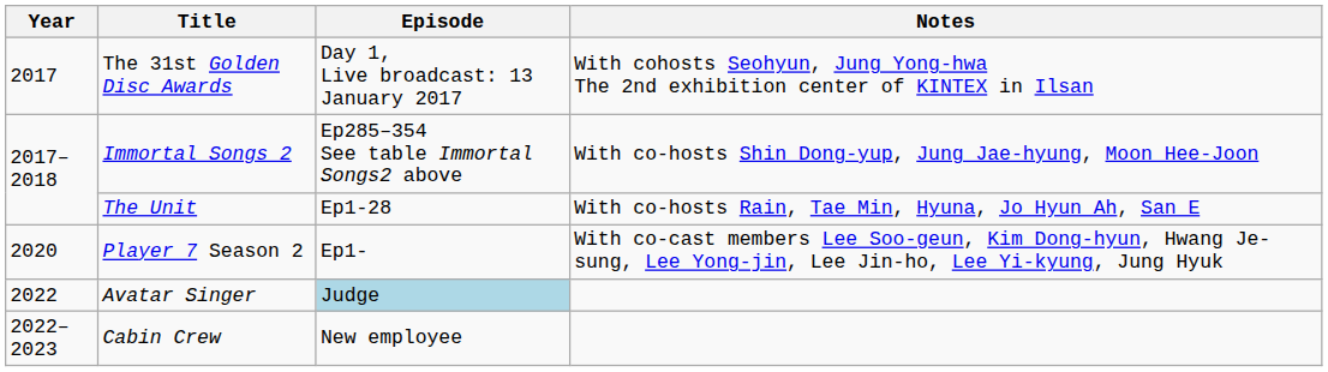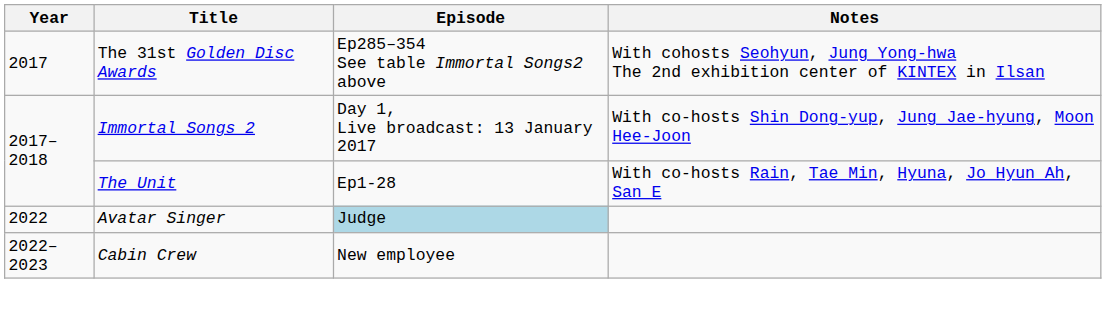The 31st Golden Disc Awards | Episode: Day 1, Live broadcast: 13 January 2017 -> Ep285–354 See table Immortal Songs2 above
Immortal Songs 2 | Episode: Ep285–354 See table Immortal Songs2 above -> Day 1, Live broadcast: 13 January 2017
- row: 2020 | Player 7 Season 2 | Ep1- | With co-cast members Lee Soo-geun, Kim Dong-hyun, Hwang Je-sung, Lee Yong-jin, Lee Jin-ho, Lee Yi-kyung, Jung Hyuk
